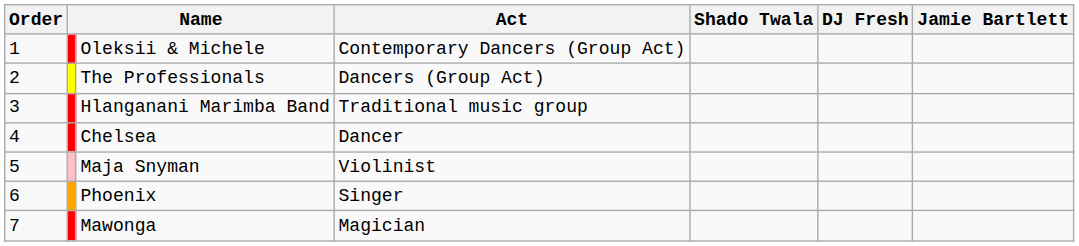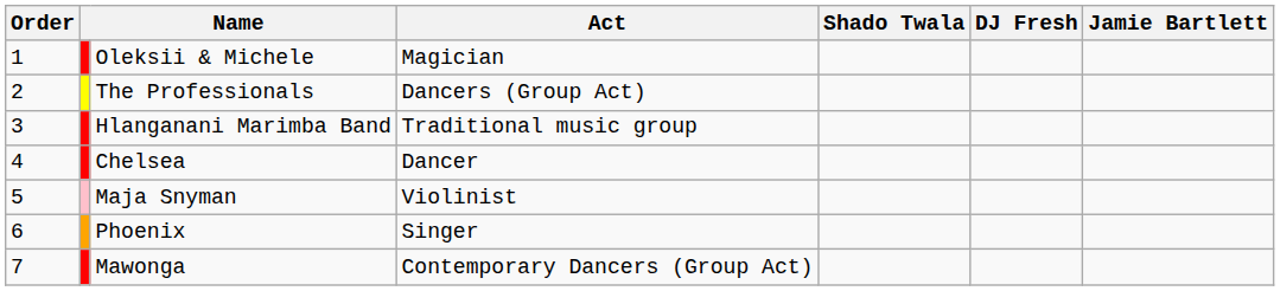Oleksii & Michele | Act: Contemporary Dancers (Group Act) -> Magician
Mawonga | Act: Magician -> Contemporary Dancers (Group Act)
